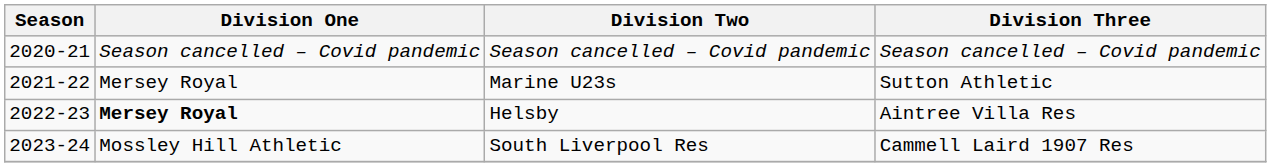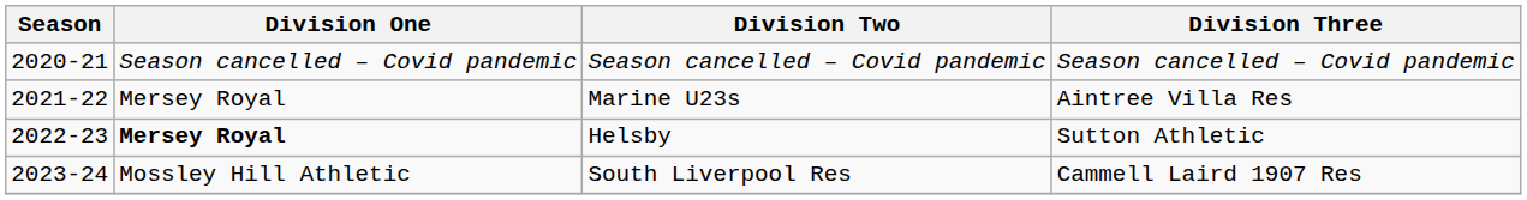Marine U23s | Division Three: Sutton Athletic -> Aintree Villa Res
Helsby | Division Three: Aintree Villa Res -> Sutton Athletic
